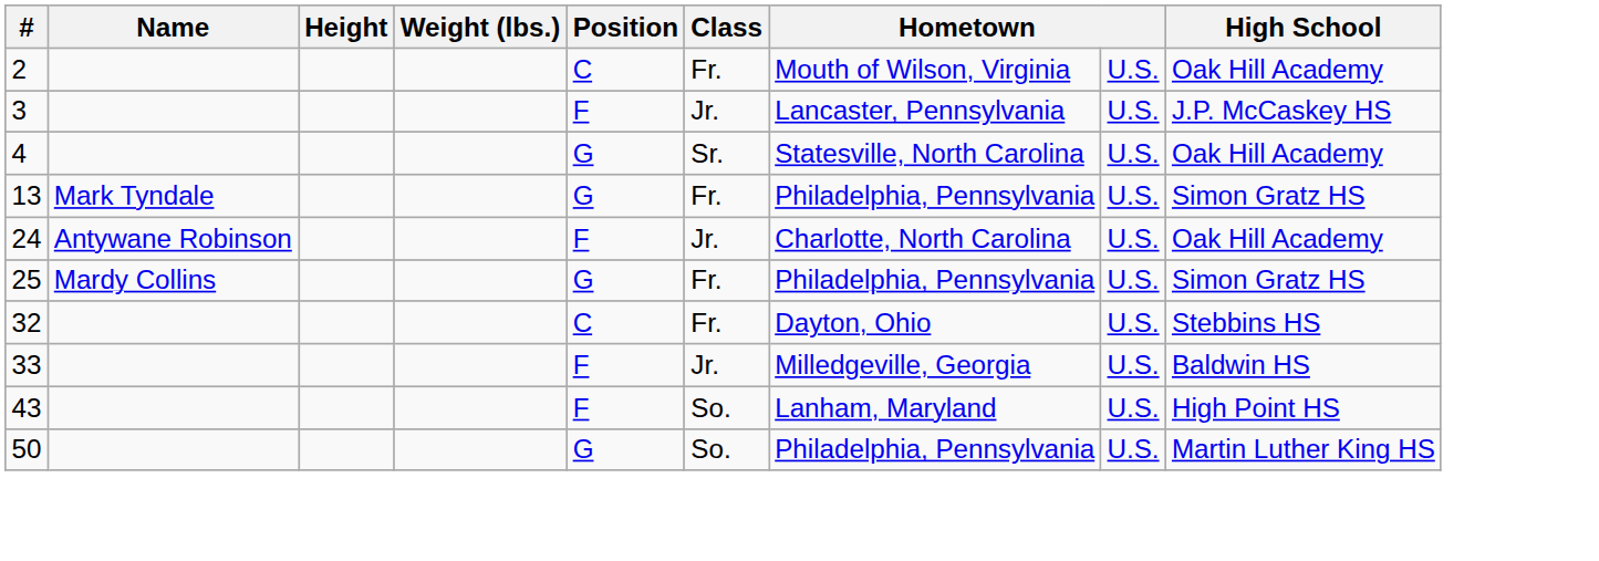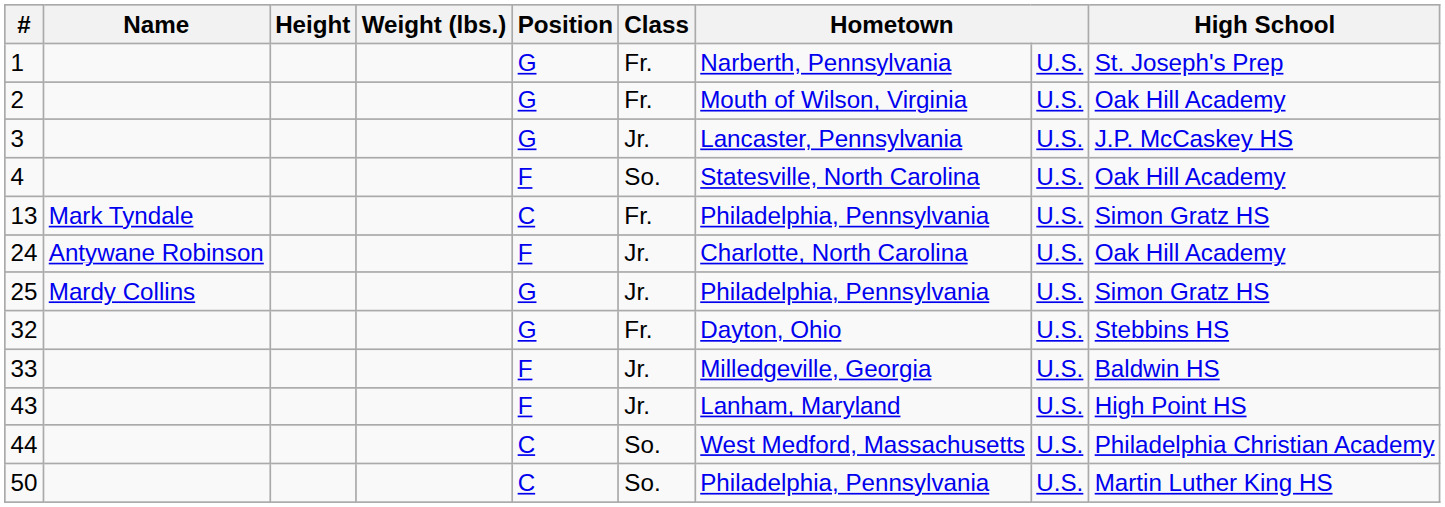+ row: 1 | G | Fr. | Narberth, Pennsylvania | U.S. | St. Joseph's Prep
2 | Position: C -> G
3 | Position: F -> G
4 | Position: G -> F
4 | Class: Sr. -> So.
13 | Position: G -> C
25 | Class: Fr. -> Jr.
32 | Position: C -> G
43 | Class: So. -> Jr.
+ row: 44 | C | So. | West Medford, Massachusetts | U.S. | Philadelphia Christian Academy
50 | Position: G -> C
